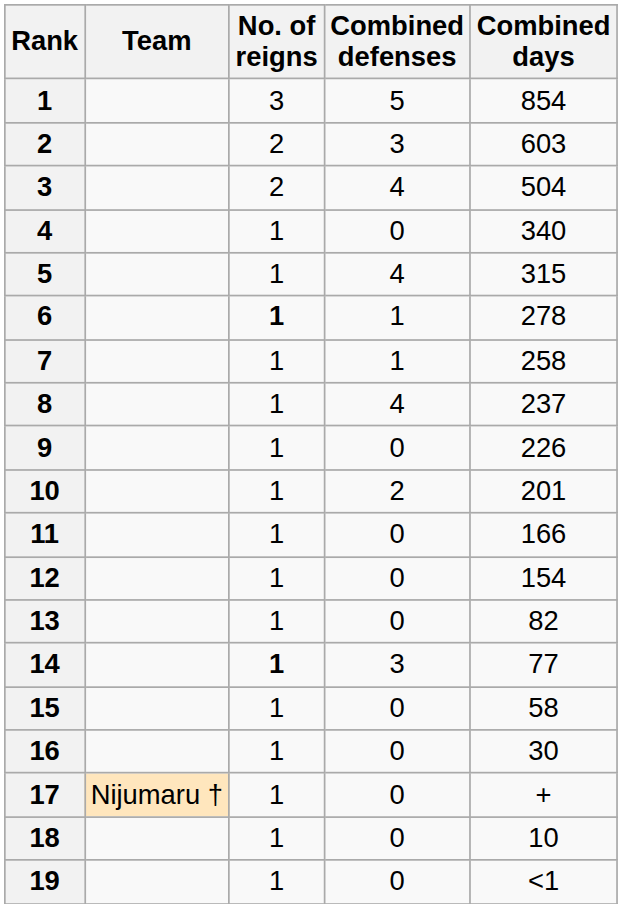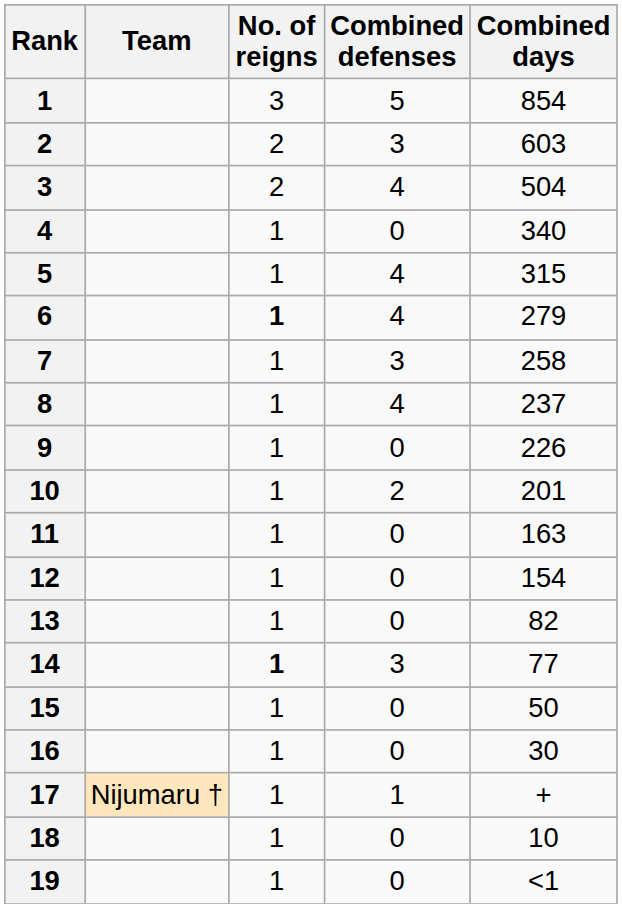6 | Combined defenses: 1 -> 4
6 | Combined days: 278 -> 279
7 | Combined defenses: 1 -> 3
11 | Combined days: 166 -> 163
15 | Combined days: 58 -> 50
17 | Combined defenses: 0 -> 1
